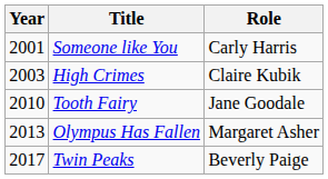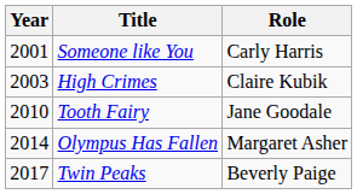Olympus Has Fallen | Year: 2013 -> 2014
